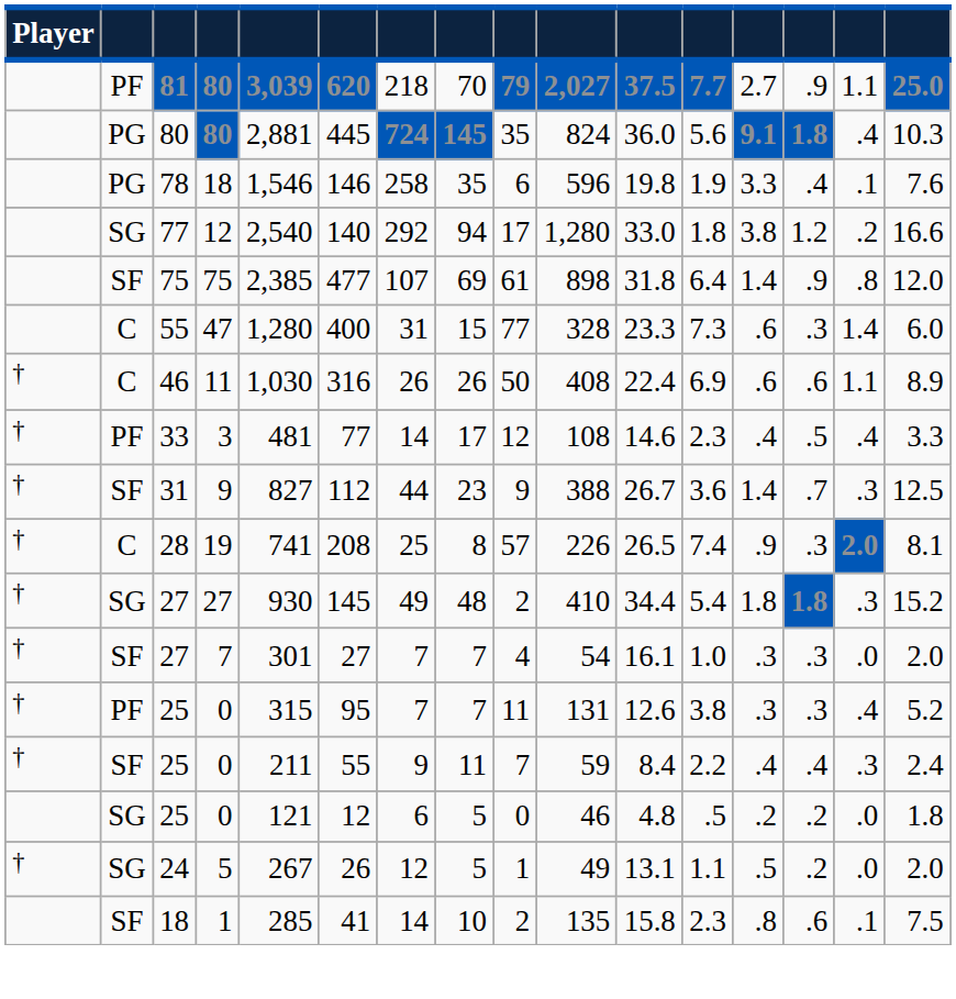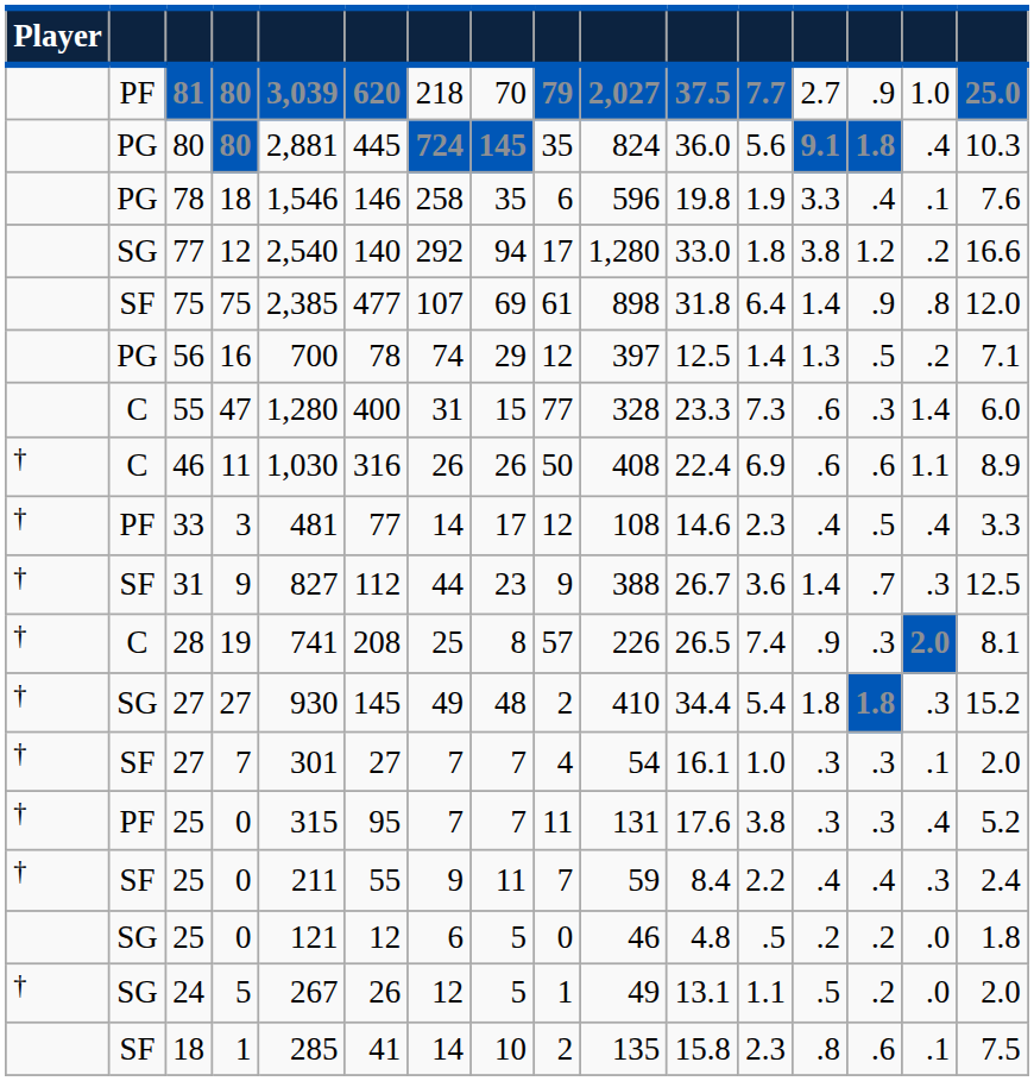81 | column 15: 1.1 -> 1.0
+ row: PG | 56 | 16 | 700 | 78 | 74 | 29 | 12 | 397 | 12.5 | 1.4 | 1.3 | .5 | .2 | 7.1
SF / 27 | column 15: .0 -> .1
PF / 25 | column 11: 12.6 -> 17.6
